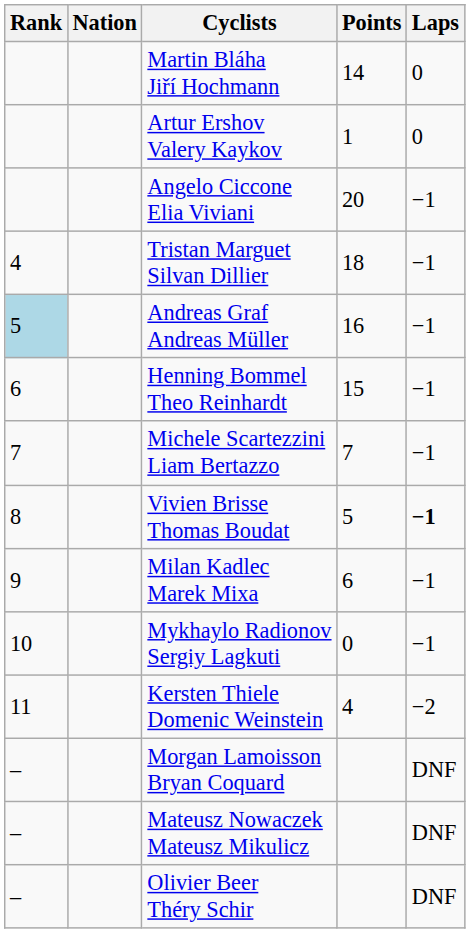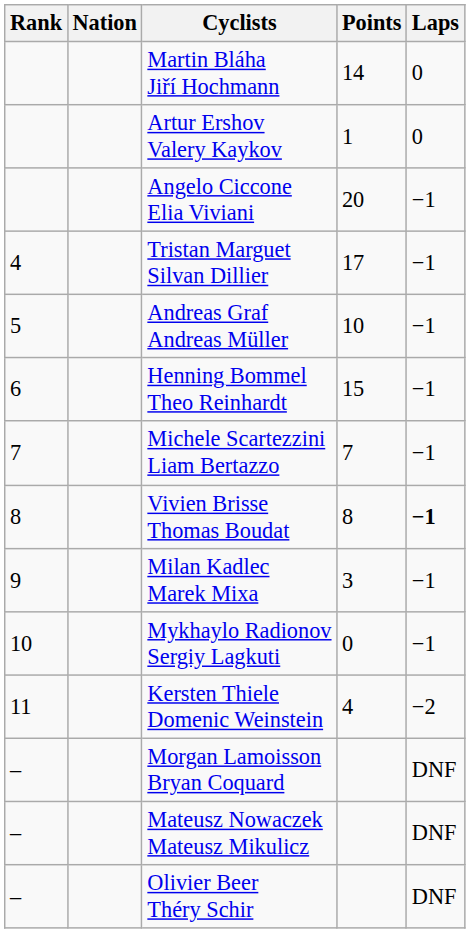Tristan Marguet Silvan Dillier | Points: 18 -> 17
Andreas Graf Andreas Müller | Rank: lightblue background -> no background
Andreas Graf Andreas Müller | Points: 16 -> 10
Vivien Brisse Thomas Boudat | Points: 5 -> 8
Milan Kadlec Marek Mixa | Points: 6 -> 3
